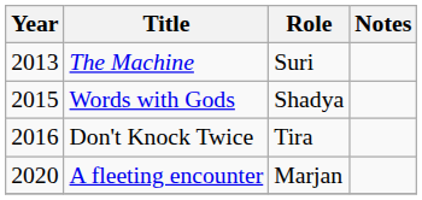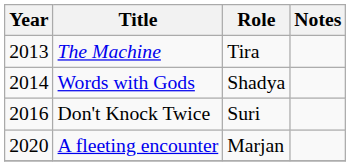The Machine | Role: Suri -> Tira
Words with Gods | Year: 2015 -> 2014
Don't Knock Twice | Role: Tira -> Suri
